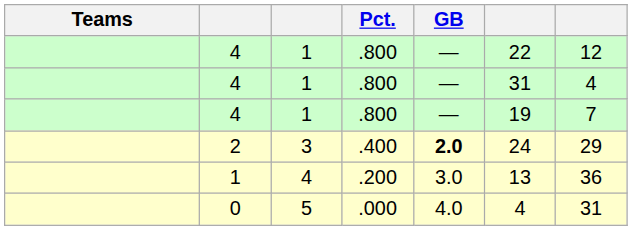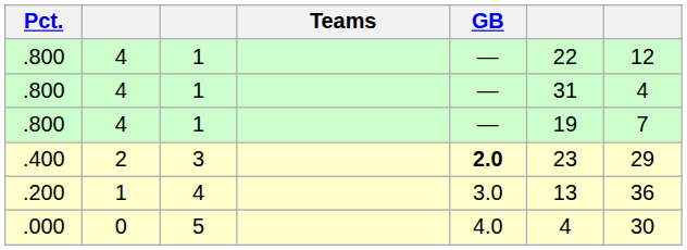columns swapped: Teams <-> Pct.
2 | column 6: 24 -> 23
0 | column 7: 31 -> 30
